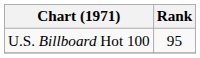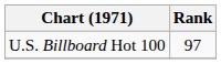U.S. Billboard Hot 100 | Rank: 95 -> 97
